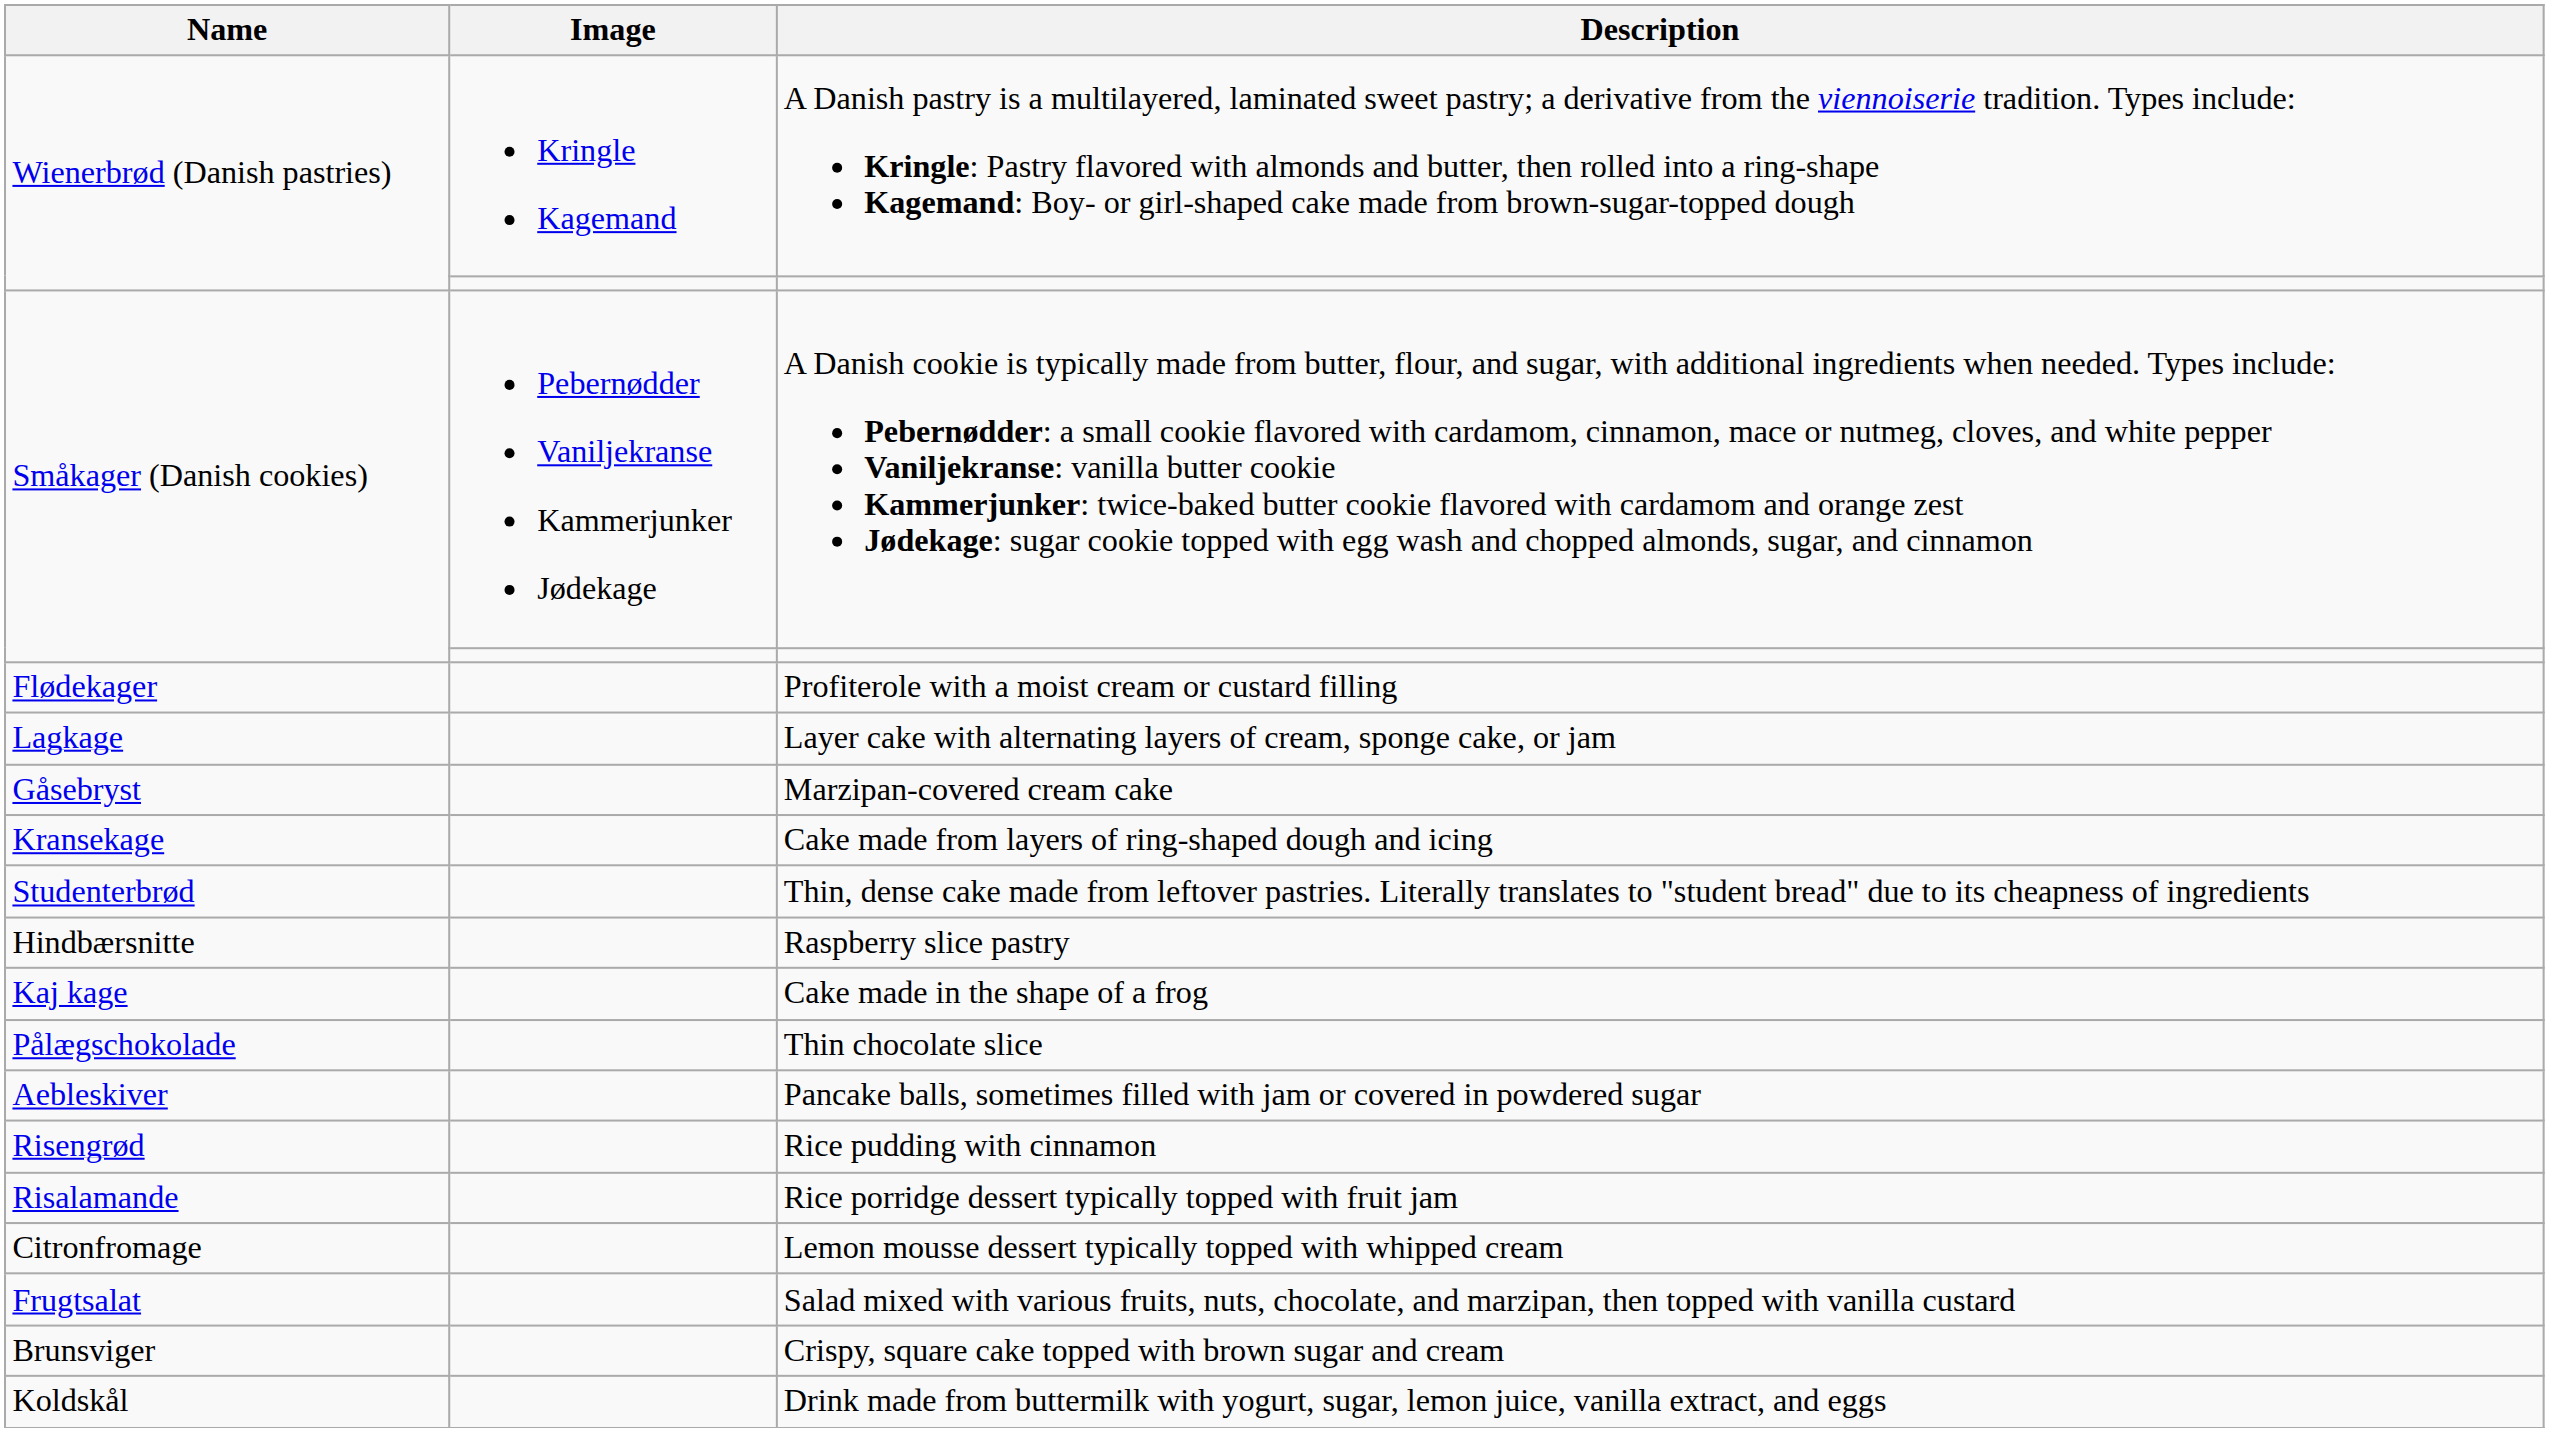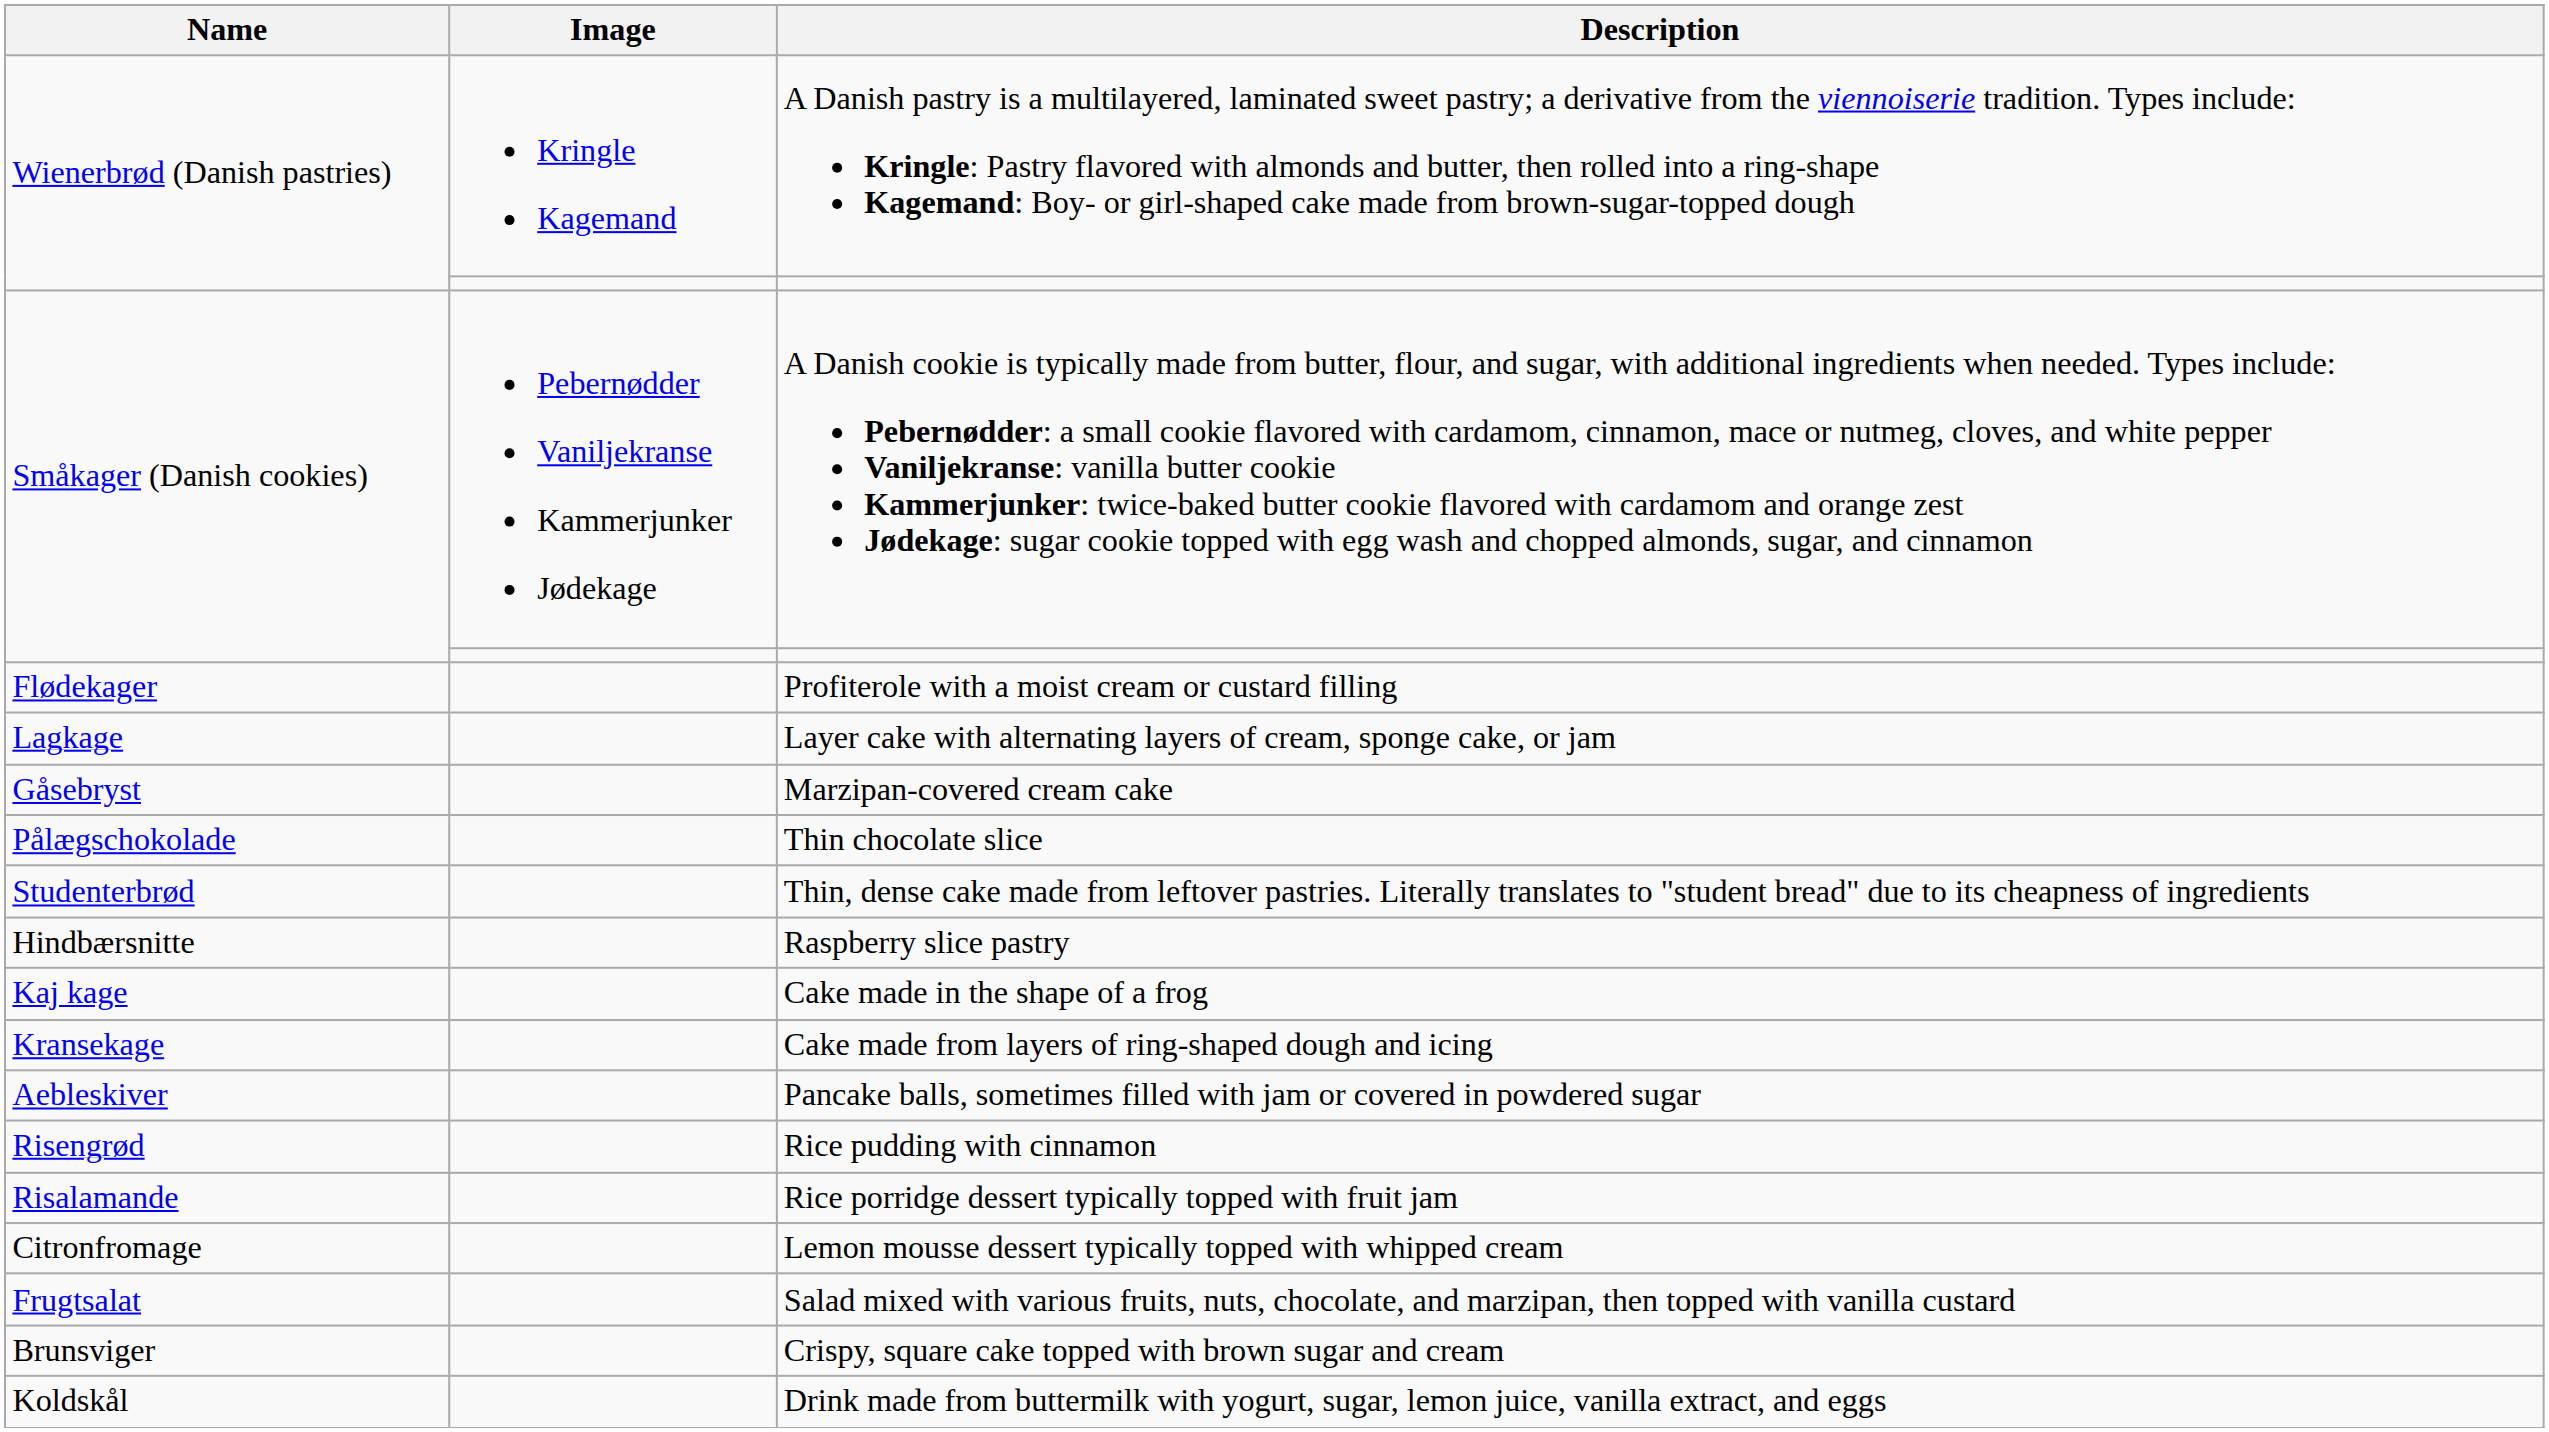rows swapped: Cake made from layers of ring-shaped dough and icing <-> Thin chocolate slice
